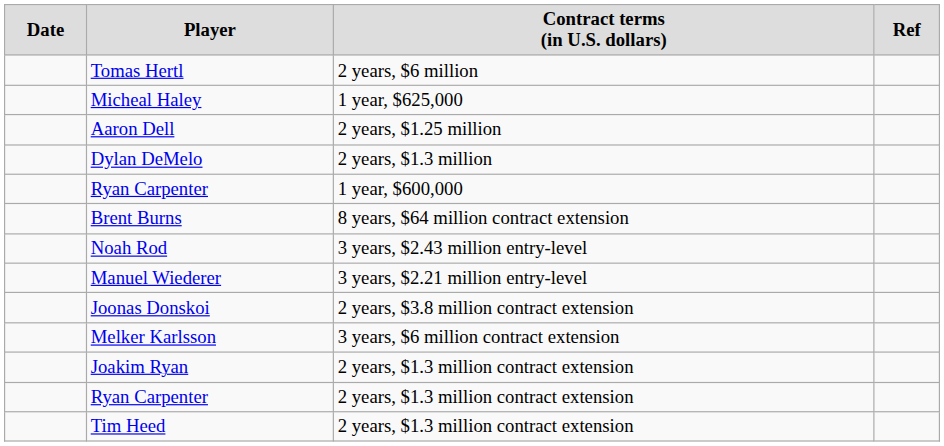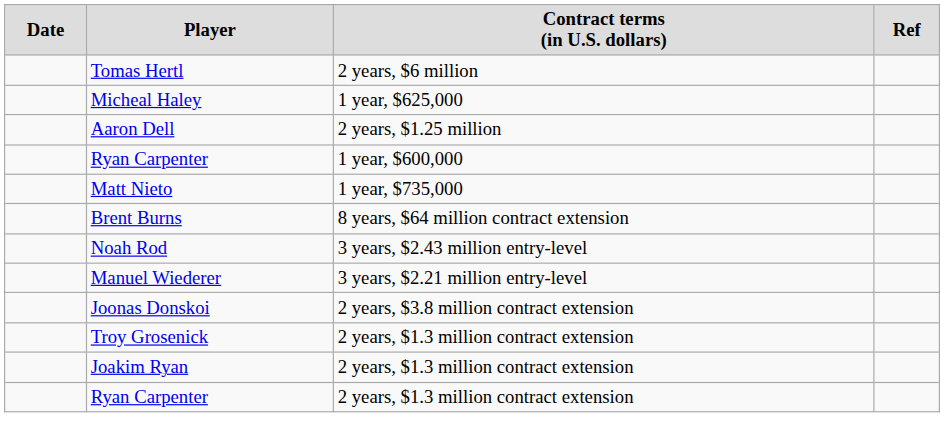- row: Dylan DeMelo | 2 years, $1.3 million
+ row: Matt Nieto | 1 year, $735,000
- row: Melker Karlsson | 3 years, $6 million contract extension
+ row: Troy Grosenick | 2 years, $1.3 million contract extension
- row: Tim Heed | 2 years, $1.3 million contract extension
